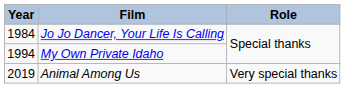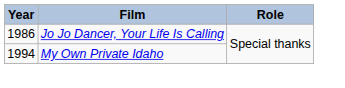Jo Jo Dancer, Your Life Is Calling | Year: 1984 -> 1986
- row: 2019 | Animal Among Us | Very special thanks
